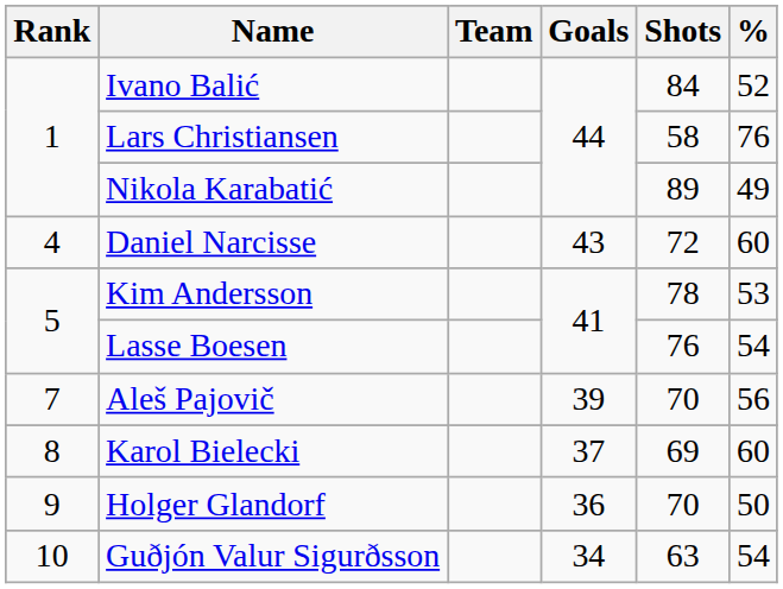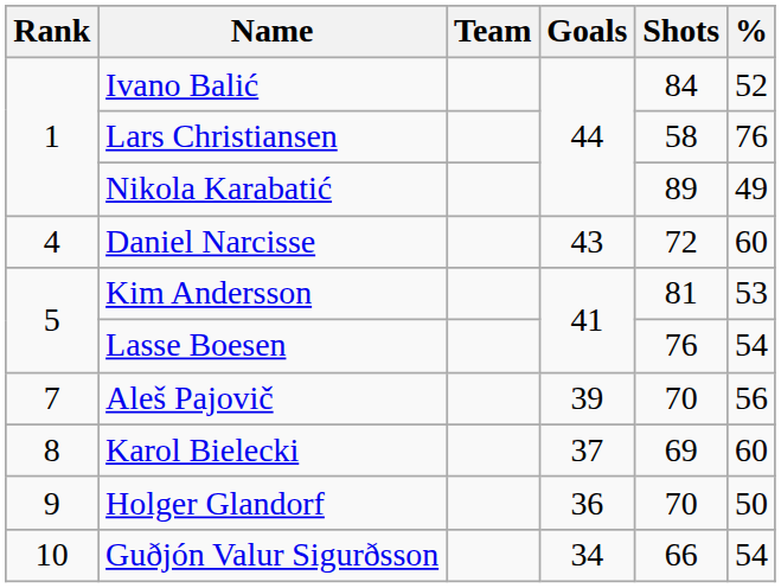Kim Andersson | Shots: 78 -> 81
Guðjón Valur Sigurðsson | Shots: 63 -> 66
